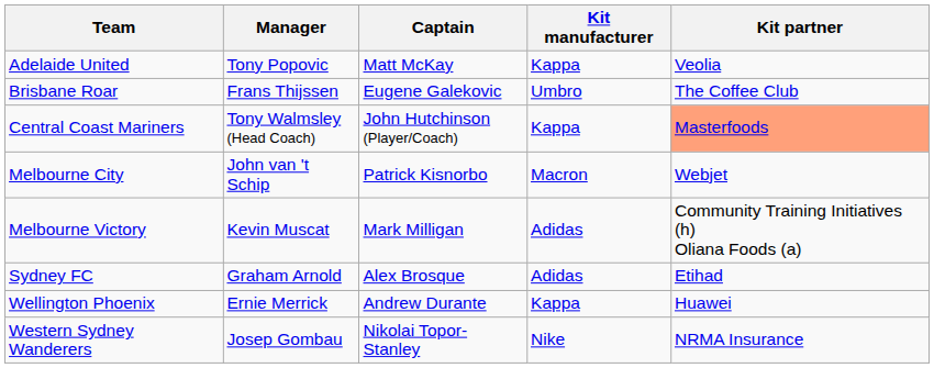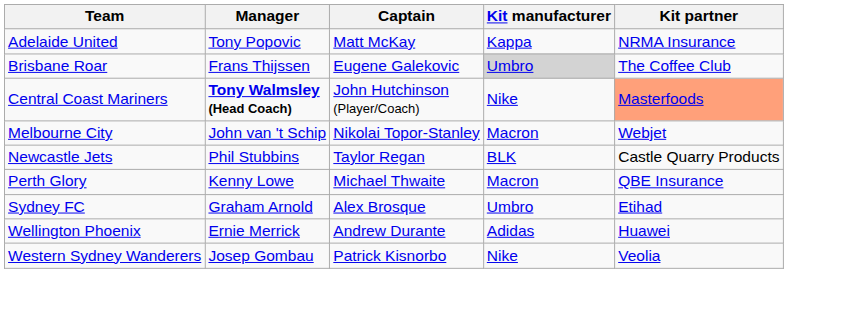Adelaide United | Kit partner: Veolia -> NRMA Insurance
Brisbane Roar | Kit manufacturer: no background -> lightgrey background
Central Coast Mariners | Manager: normal -> bold
Central Coast Mariners | Kit manufacturer: Kappa -> Nike
Melbourne City | Captain: Patrick Kisnorbo -> Nikolai Topor-Stanley
- row: Melbourne Victory | Kevin Muscat | Mark Milligan | Adidas | Community Training Initiatives (h) Oliana Foods (a)
+ row: Newcastle Jets | Phil Stubbins | Taylor Regan | BLK | Castle Quarry Products
+ row: Perth Glory | Kenny Lowe | Michael Thwaite | Macron | QBE Insurance
Sydney FC | Kit manufacturer: Adidas -> Umbro
Wellington Phoenix | Kit manufacturer: Kappa -> Adidas
Western Sydney Wanderers | Captain: Nikolai Topor-Stanley -> Patrick Kisnorbo
Western Sydney Wanderers | Kit partner: NRMA Insurance -> Veolia
